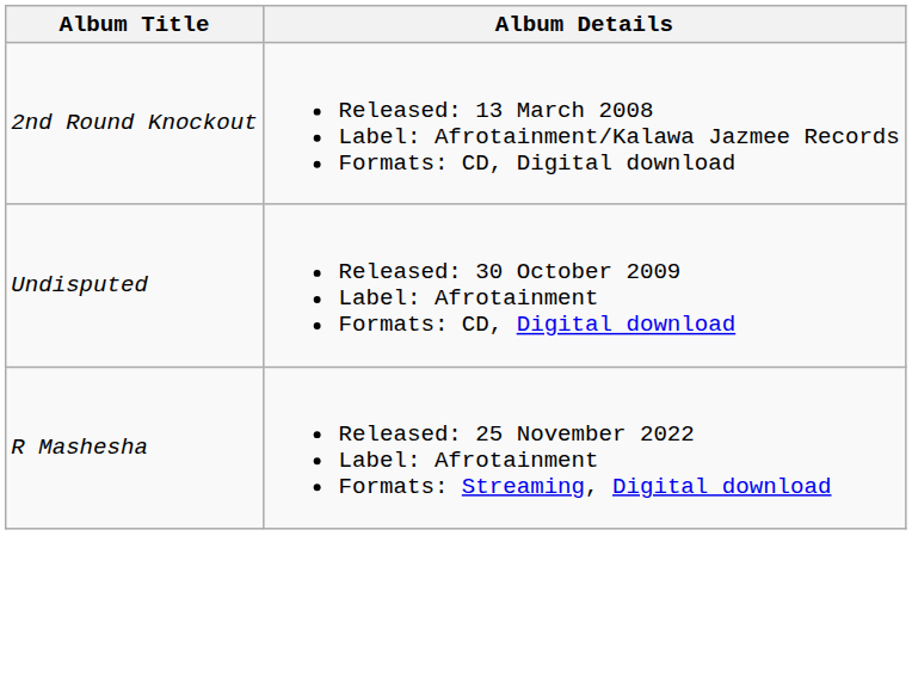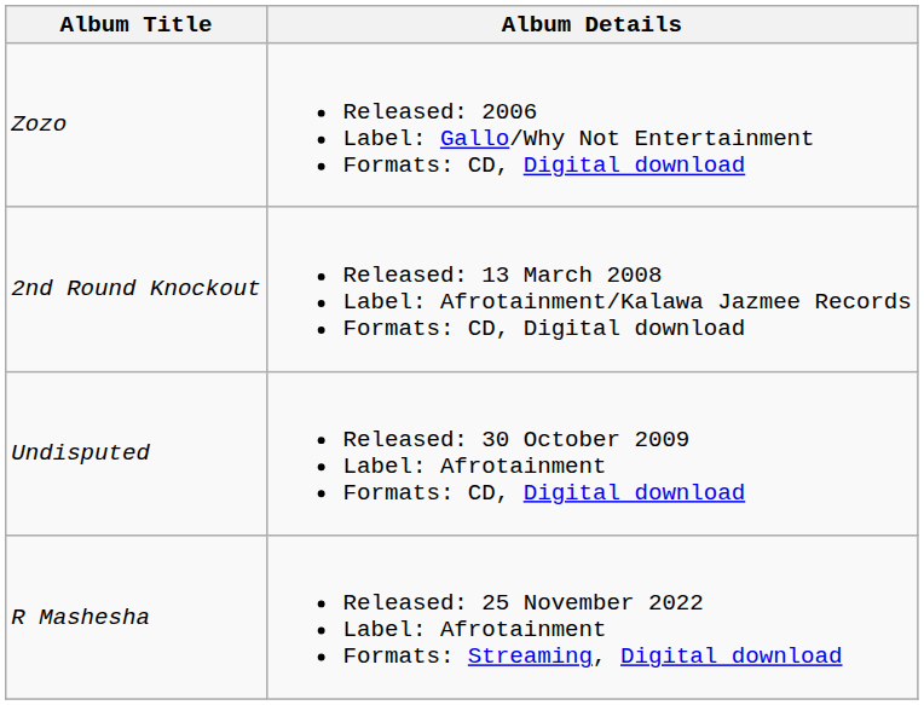+ row: Zozo | Released: 2006 Label: Gallo/Why Not Entertainment Formats: CD, Digital download
